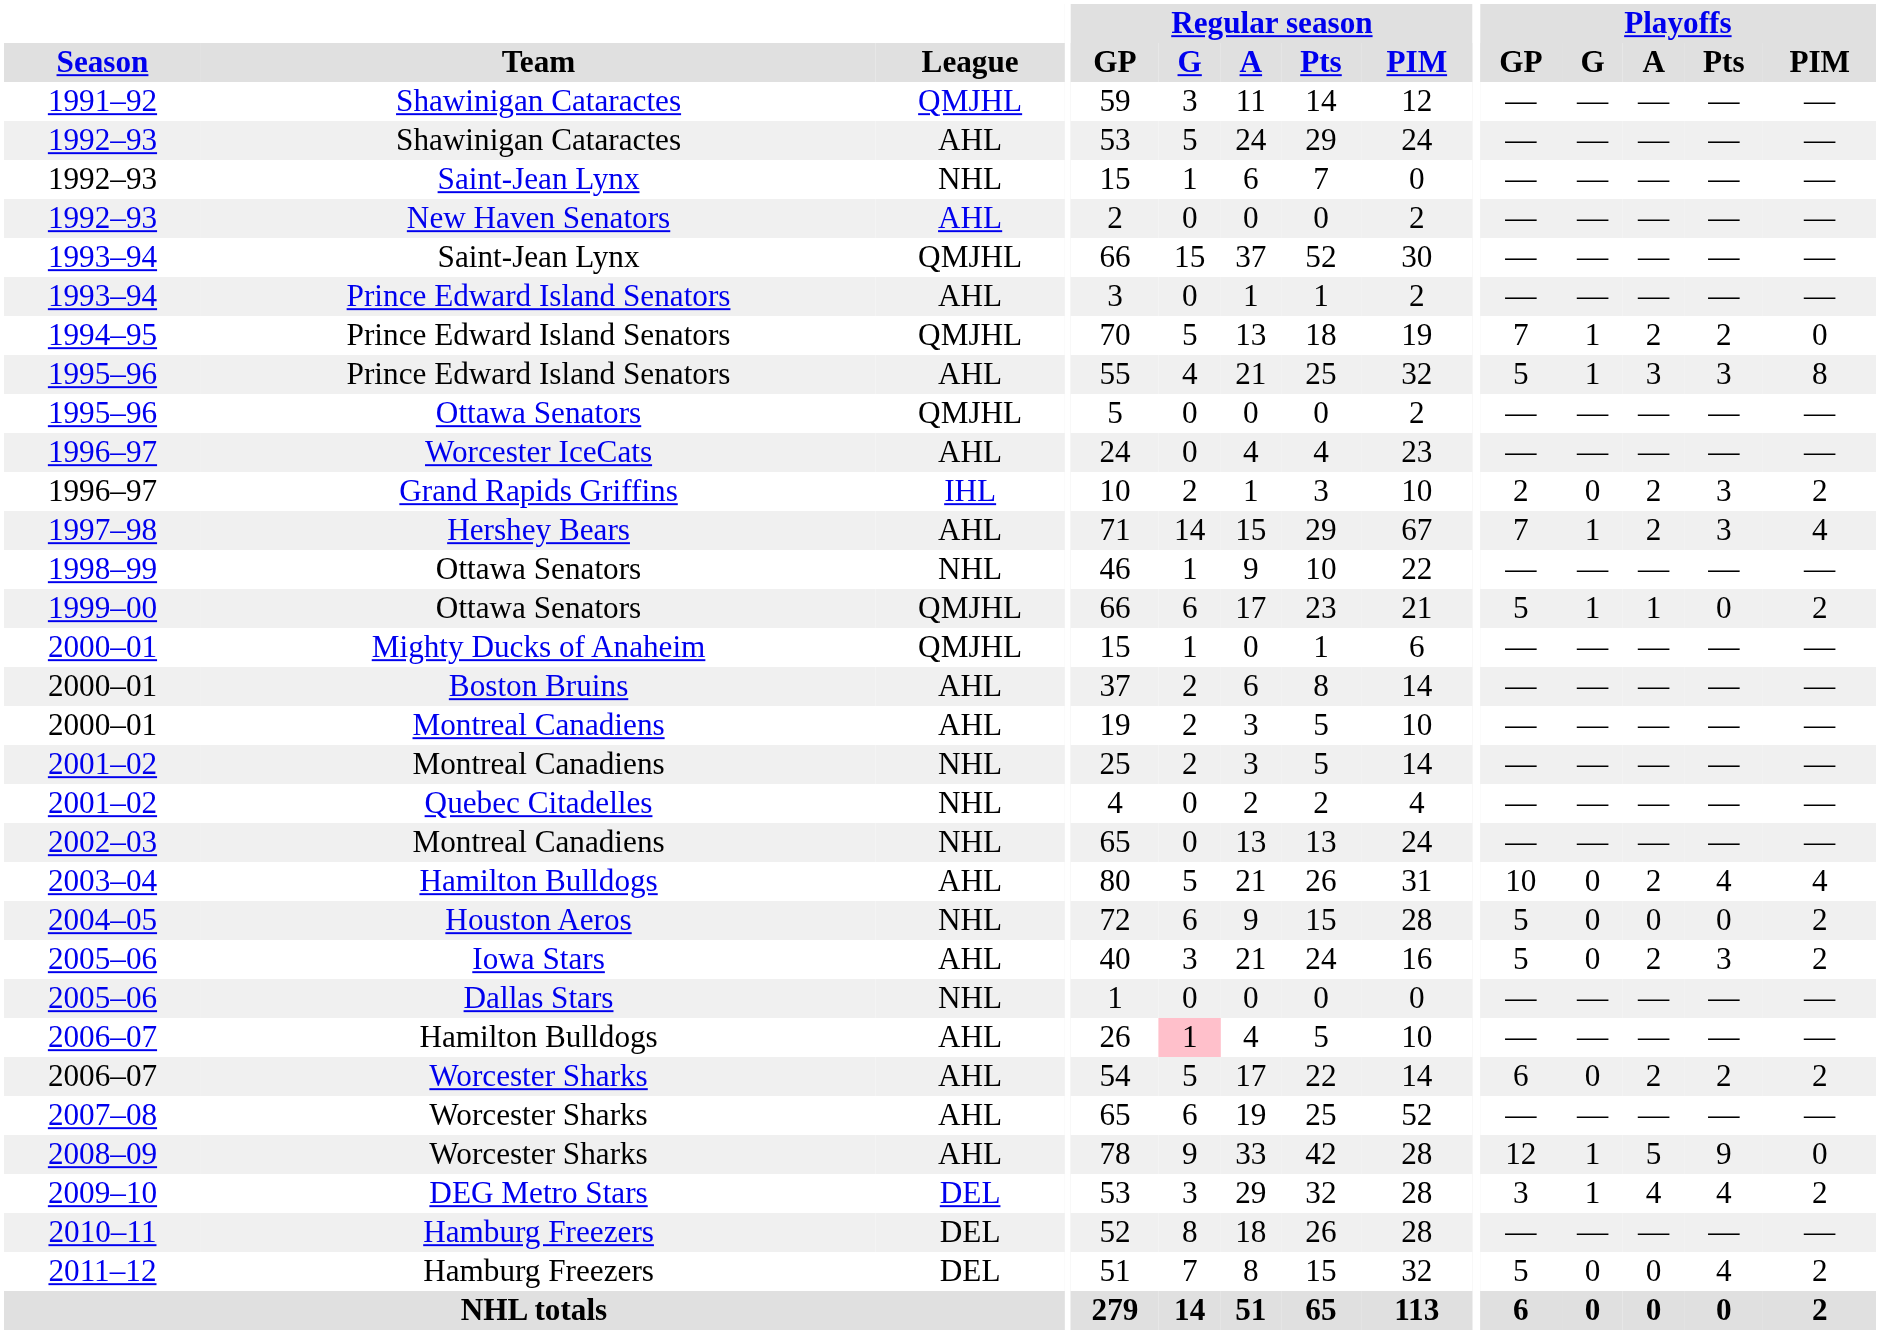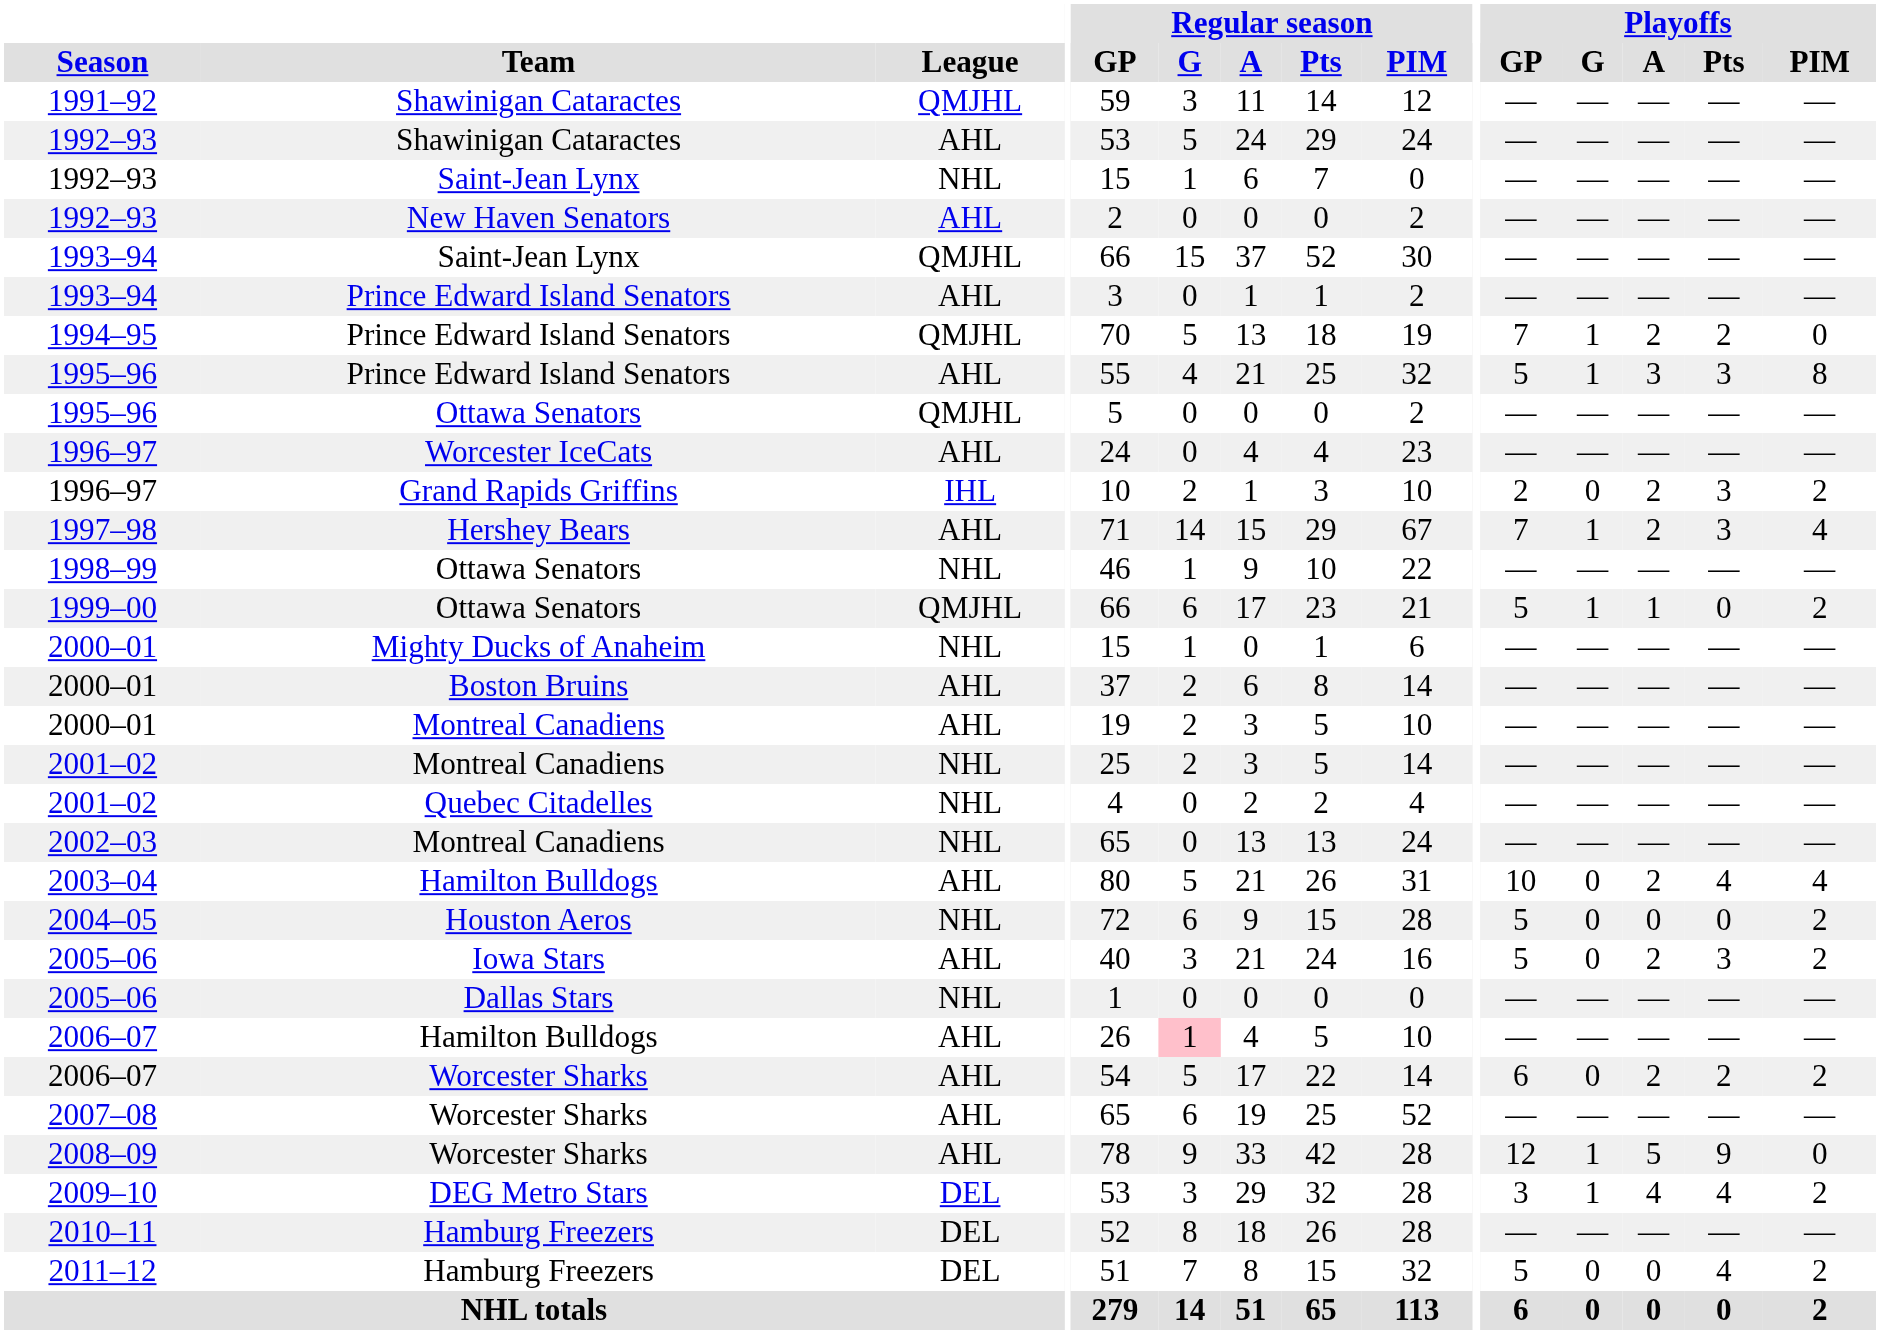2000–01 / Mighty Ducks of Anaheim | League: QMJHL -> NHL
